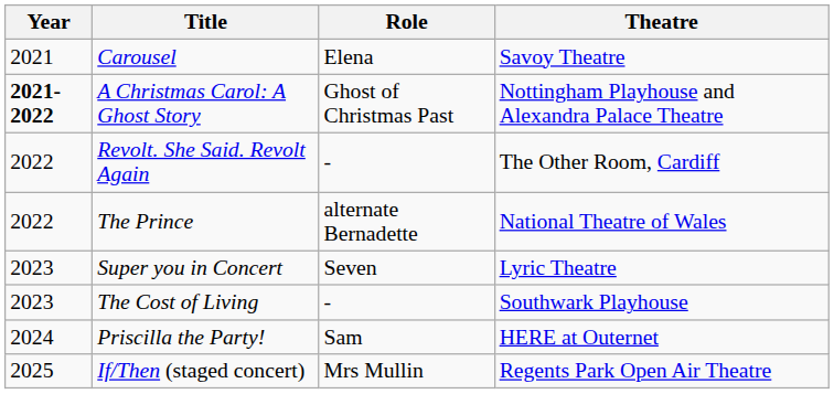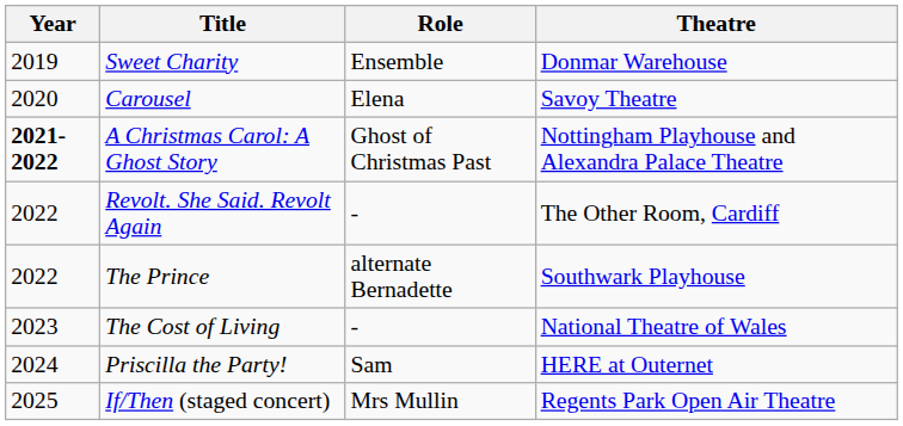+ row: 2019 | Sweet Charity | Ensemble | Donmar Warehouse
Carousel | Year: 2021 -> 2020
The Prince | Theatre: National Theatre of Wales -> Southwark Playhouse
- row: 2023 | Super you in Concert | Seven | Lyric Theatre
The Cost of Living | Theatre: Southwark Playhouse -> National Theatre of Wales
